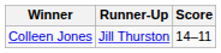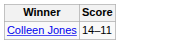- column: Runner-Up | Jill Thurston
